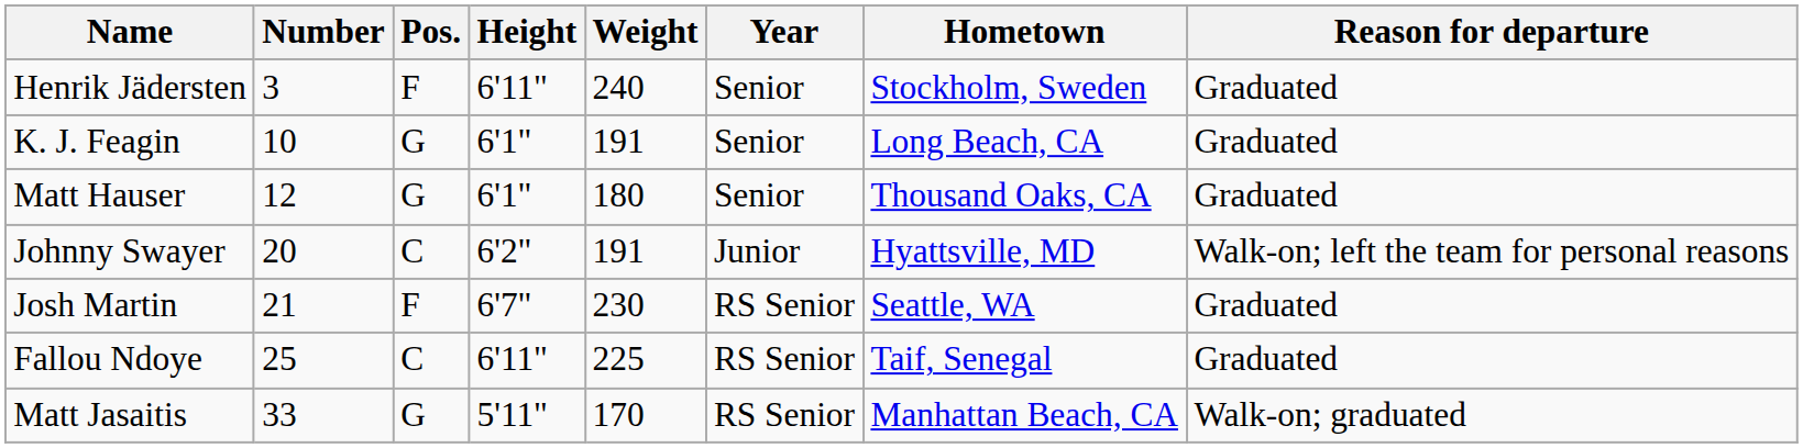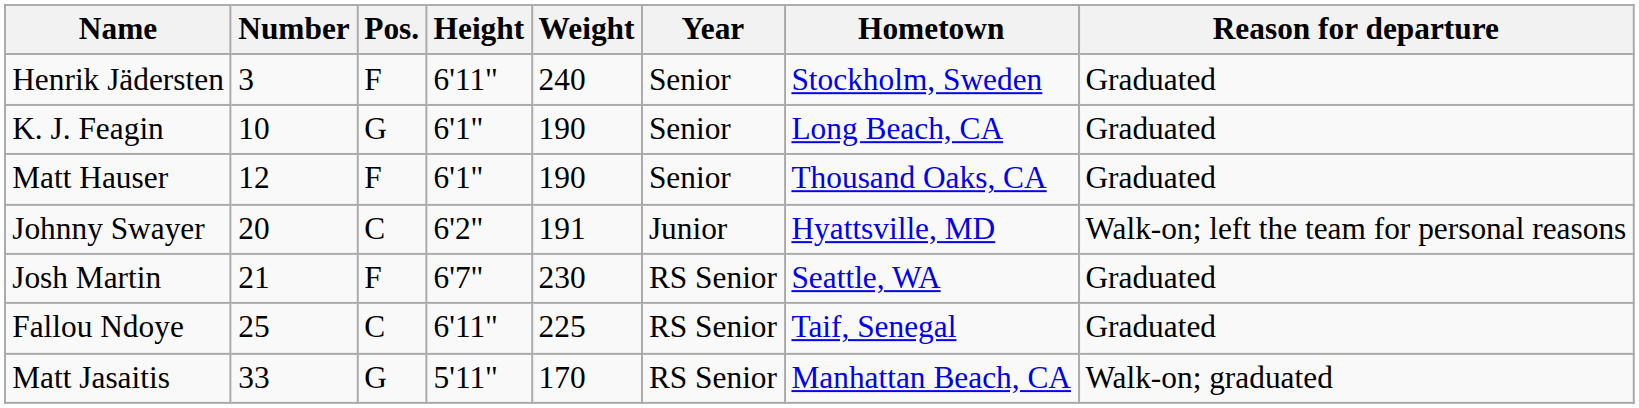K. J. Feagin | Weight: 191 -> 190
Matt Hauser | Pos.: G -> F
Matt Hauser | Weight: 180 -> 190
